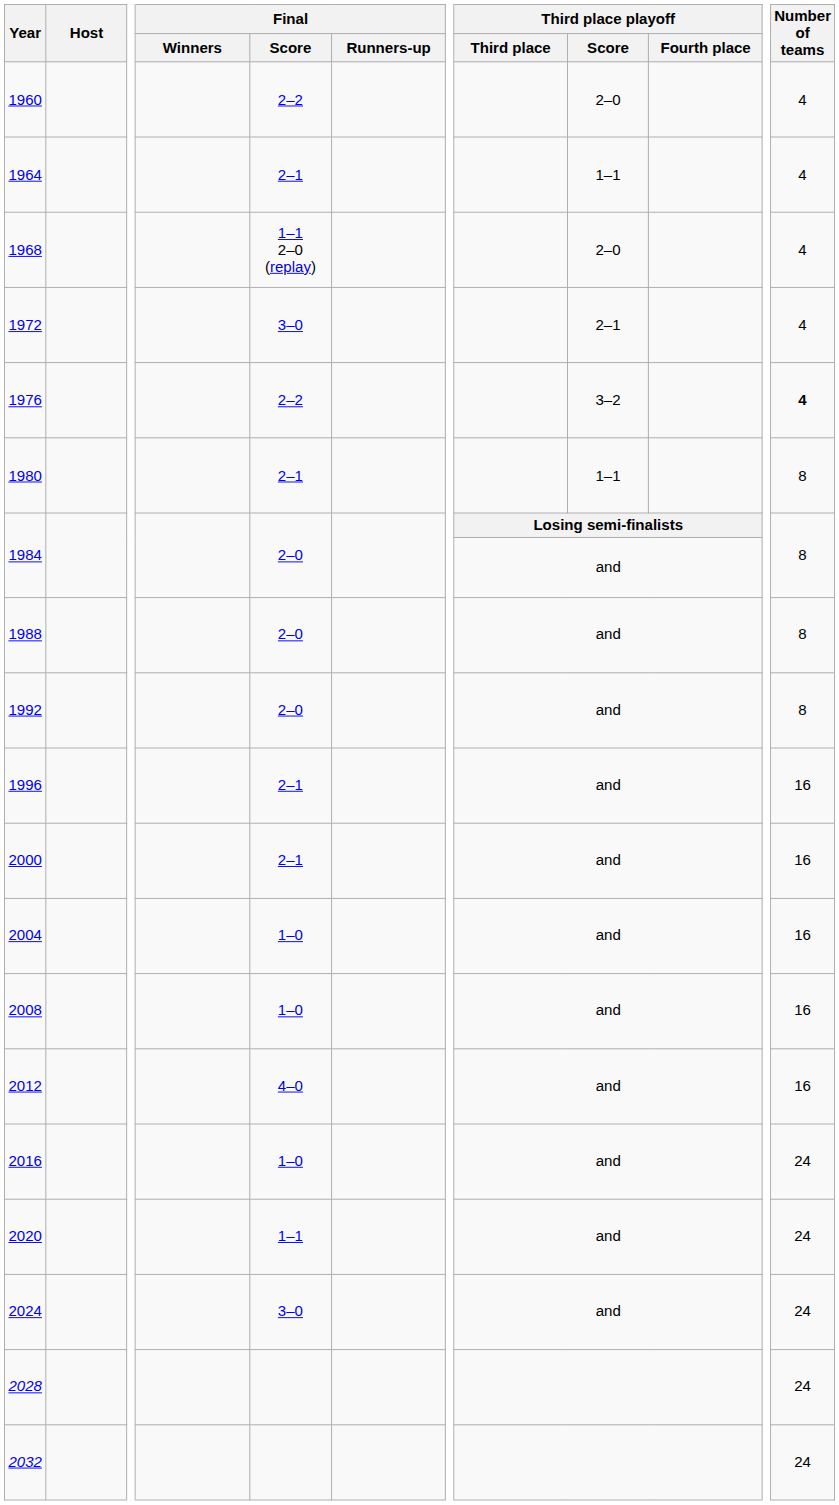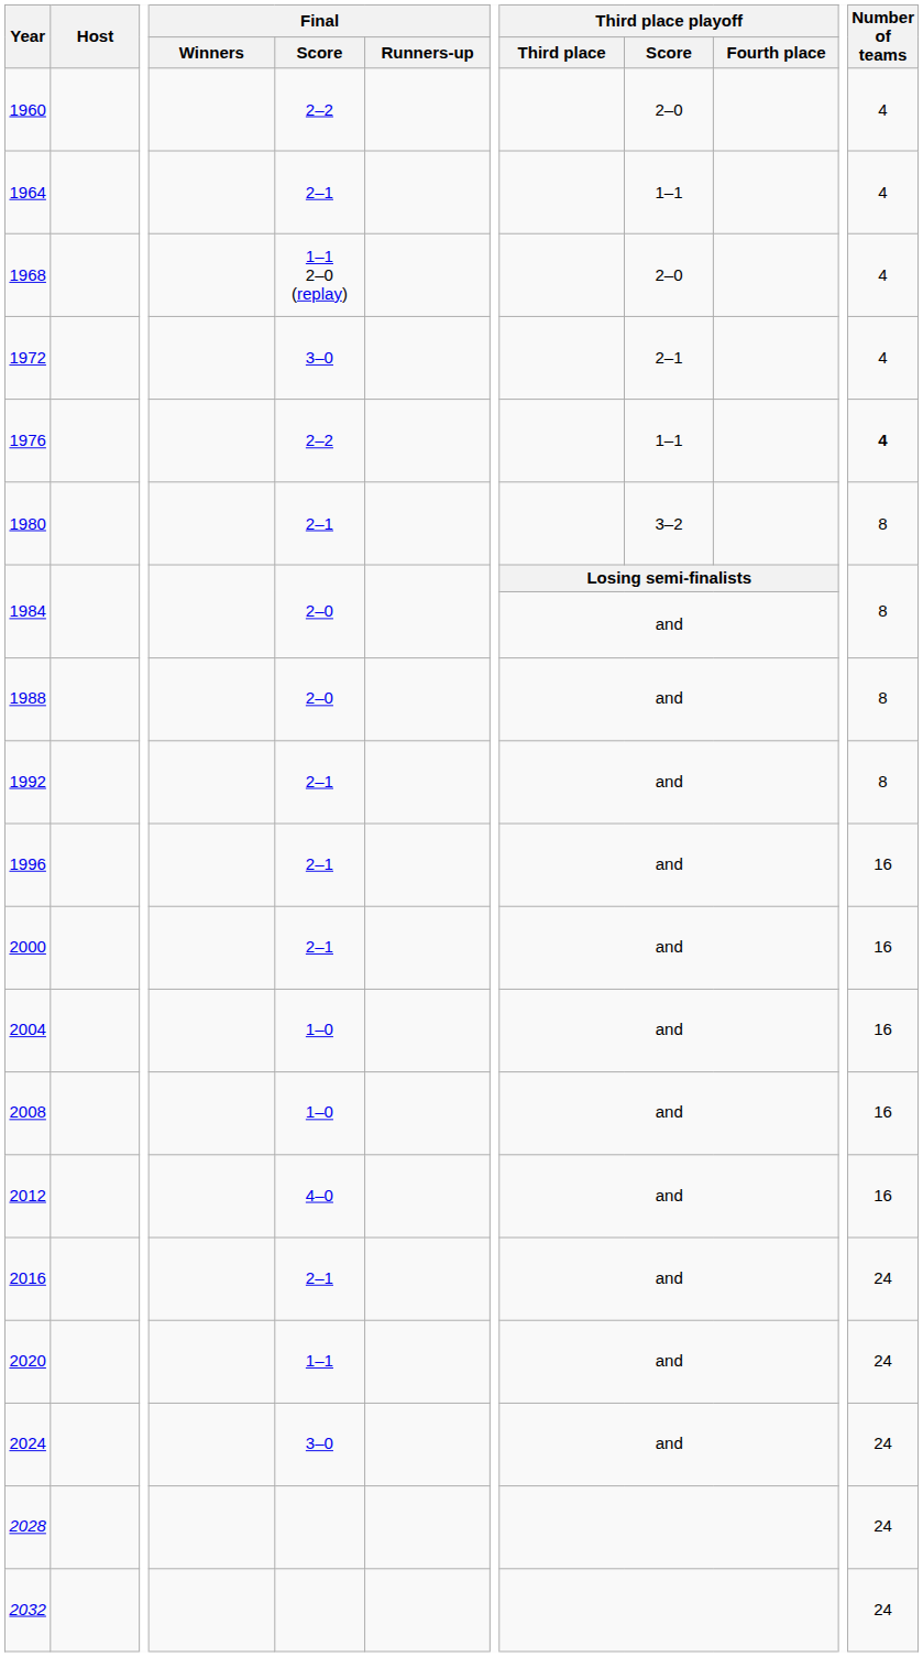1976 | Third place playoff / Score: 3–2 -> 1–1
1980 | Third place playoff / Score: 1–1 -> 3–2
1992 | Final / Score: 2–0 -> 2–1
2016 | Final / Score: 1–0 -> 2–1
